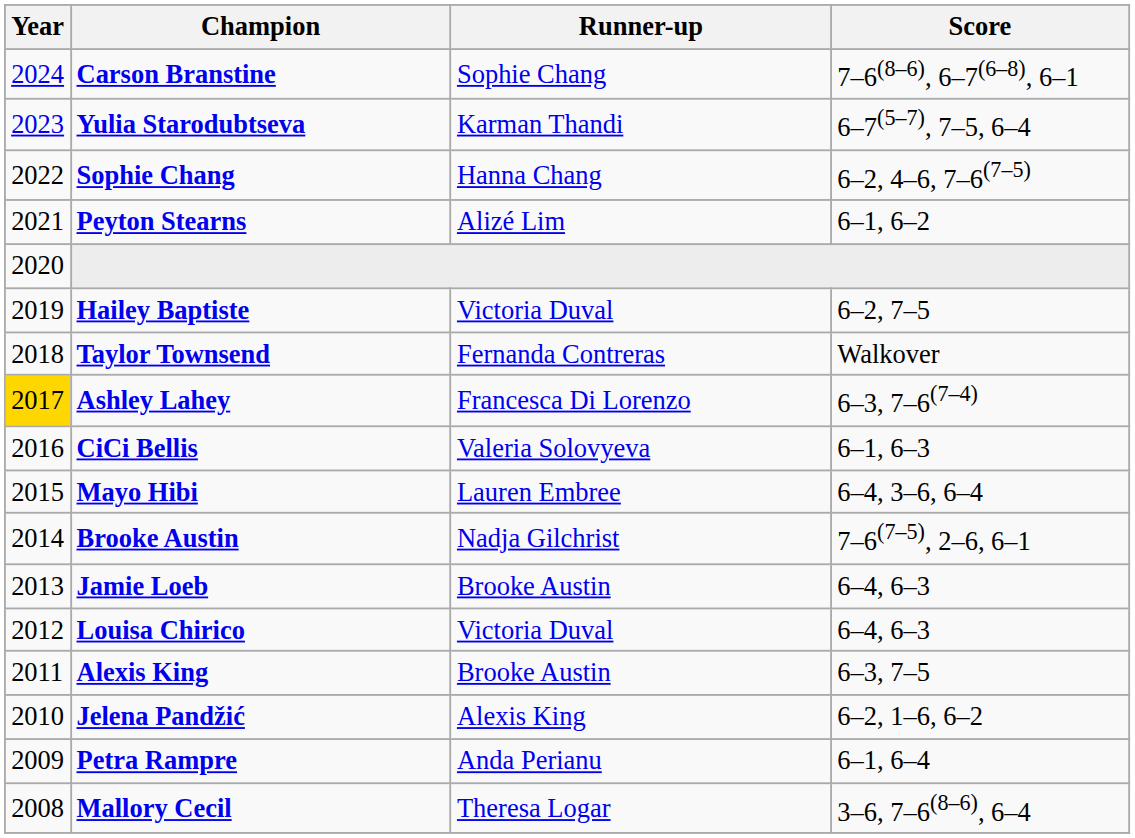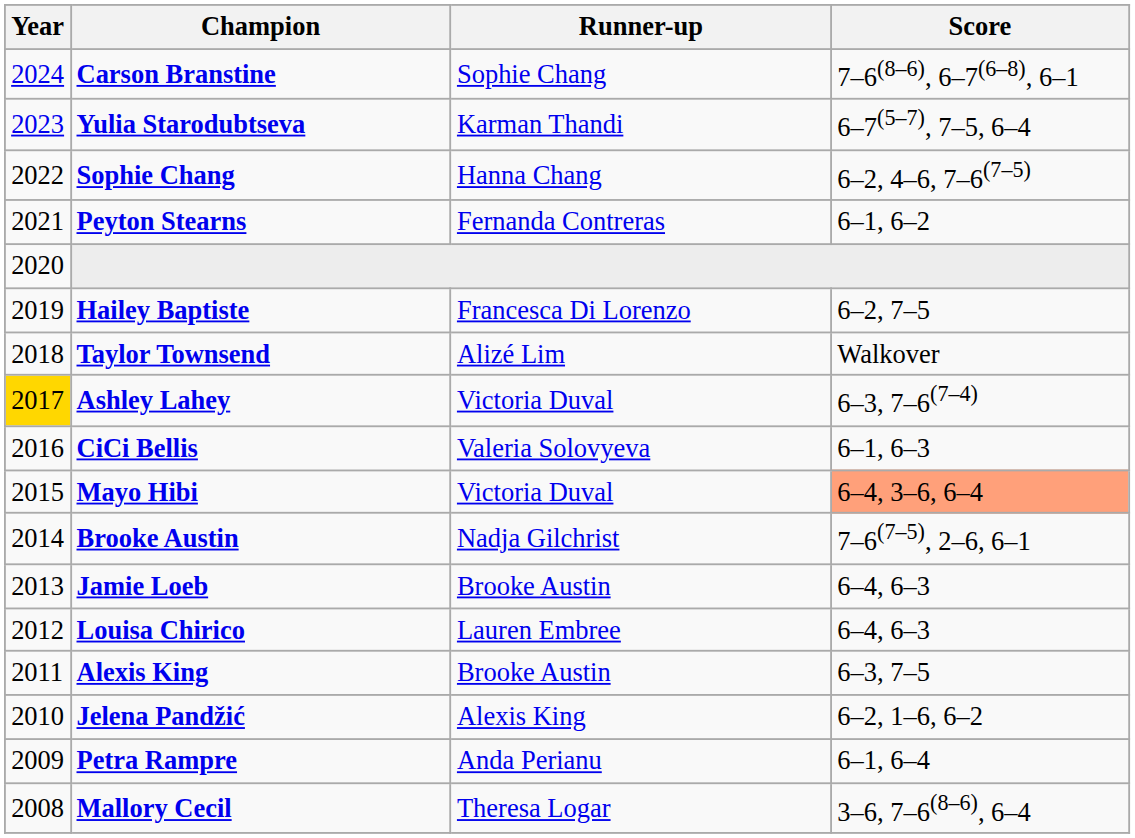Peyton Stearns | Runner-up: Alizé Lim -> Fernanda Contreras
Hailey Baptiste | Runner-up: Victoria Duval -> Francesca Di Lorenzo
Taylor Townsend | Runner-up: Fernanda Contreras -> Alizé Lim
Ashley Lahey | Runner-up: Francesca Di Lorenzo -> Victoria Duval
Mayo Hibi | Runner-up: Lauren Embree -> Victoria Duval
Mayo Hibi | Score: no background -> lightsalmon background
Louisa Chirico | Runner-up: Victoria Duval -> Lauren Embree
